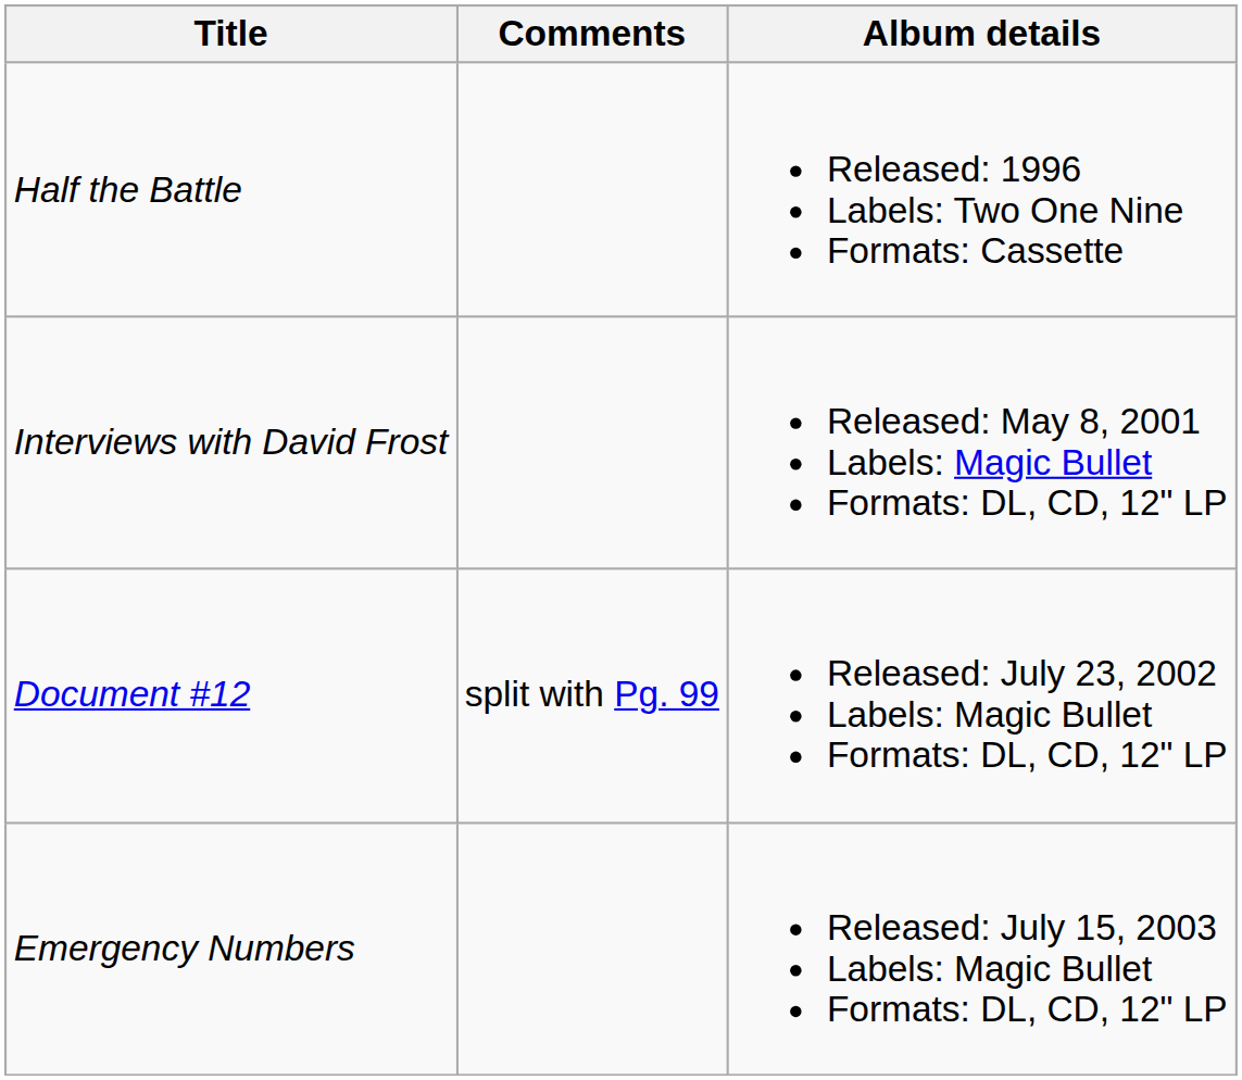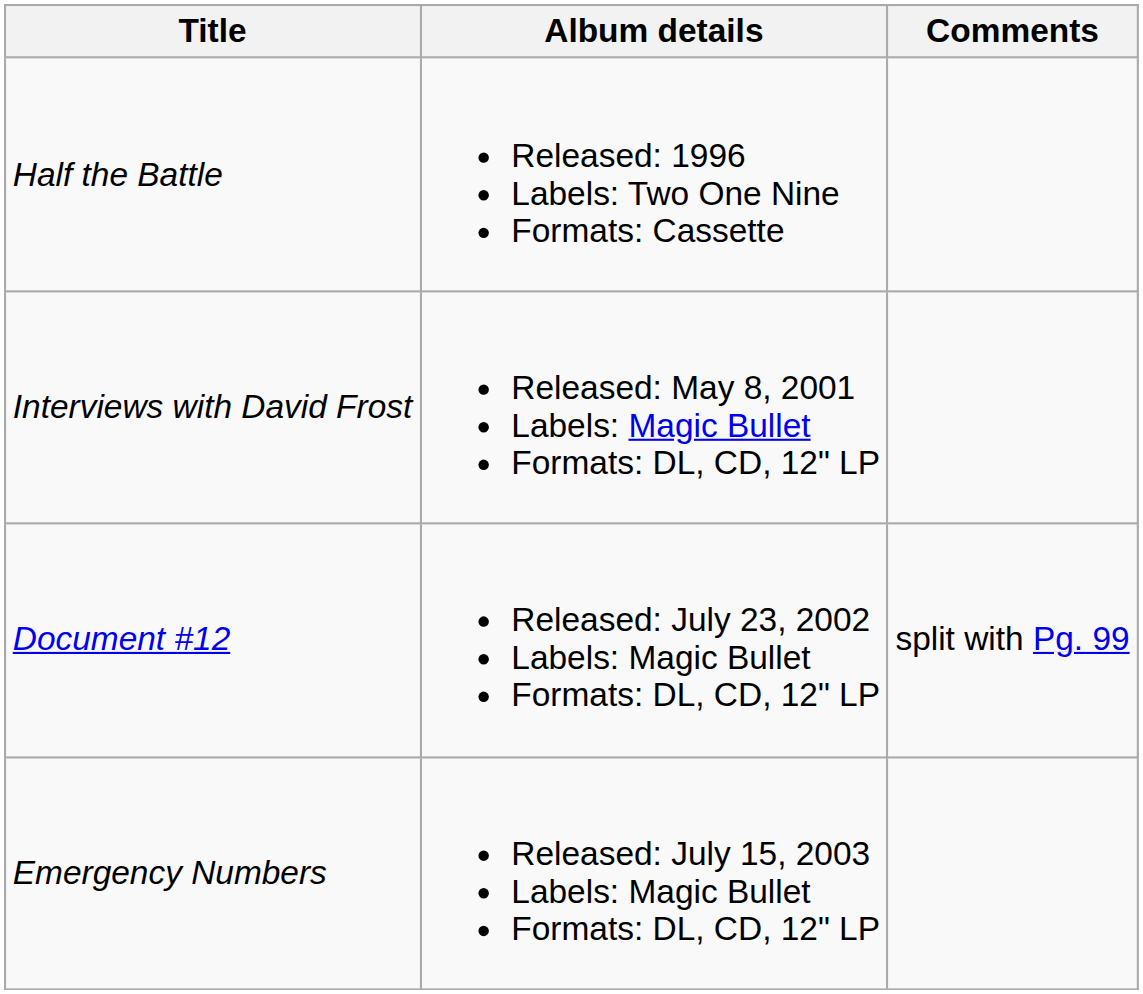columns swapped: Album details <-> Comments
